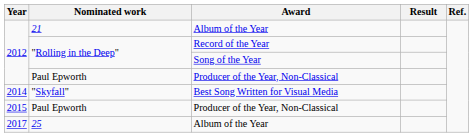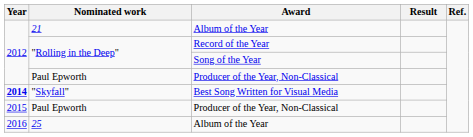"Skyfall" | Year: normal -> bold
25 | Year: 2017 -> 2016
